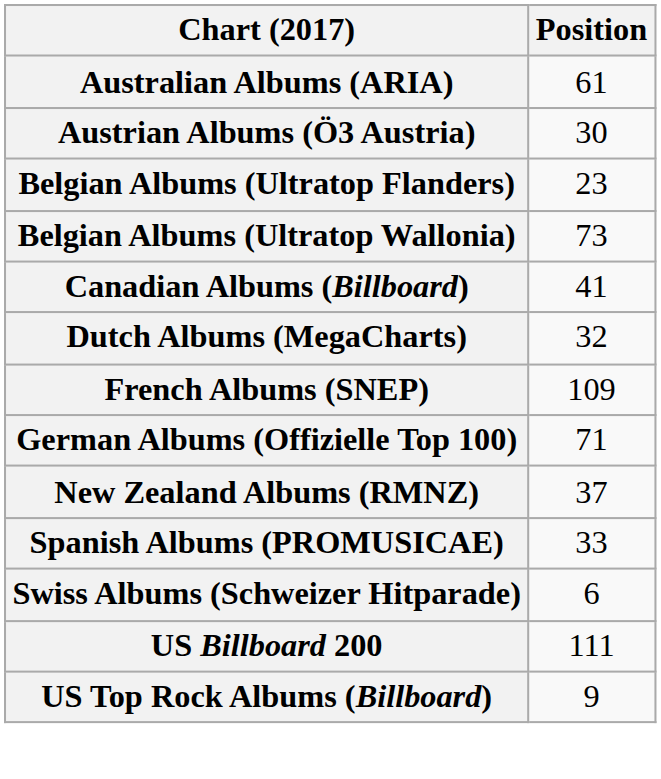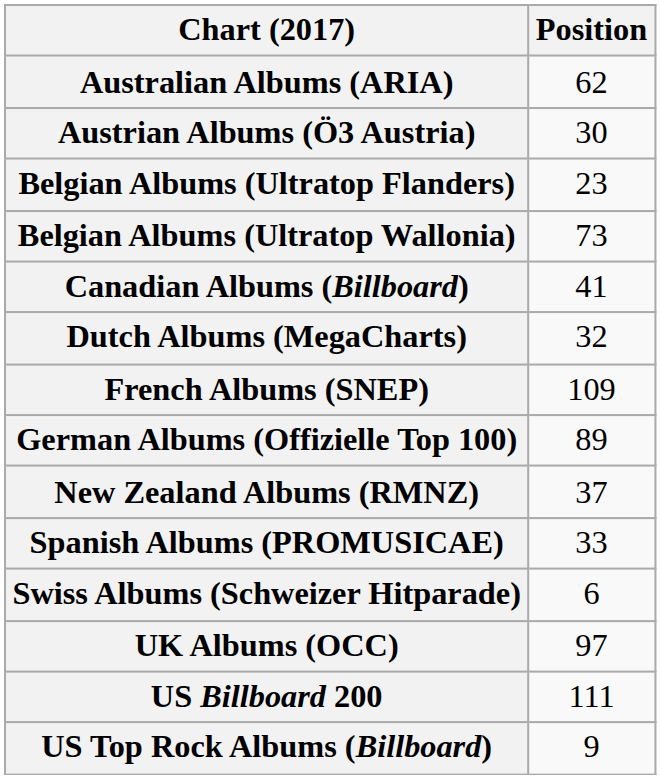Australian Albums (ARIA) | Position: 61 -> 62
German Albums (Offizielle Top 100) | Position: 71 -> 89
+ row: UK Albums (OCC) | 97
